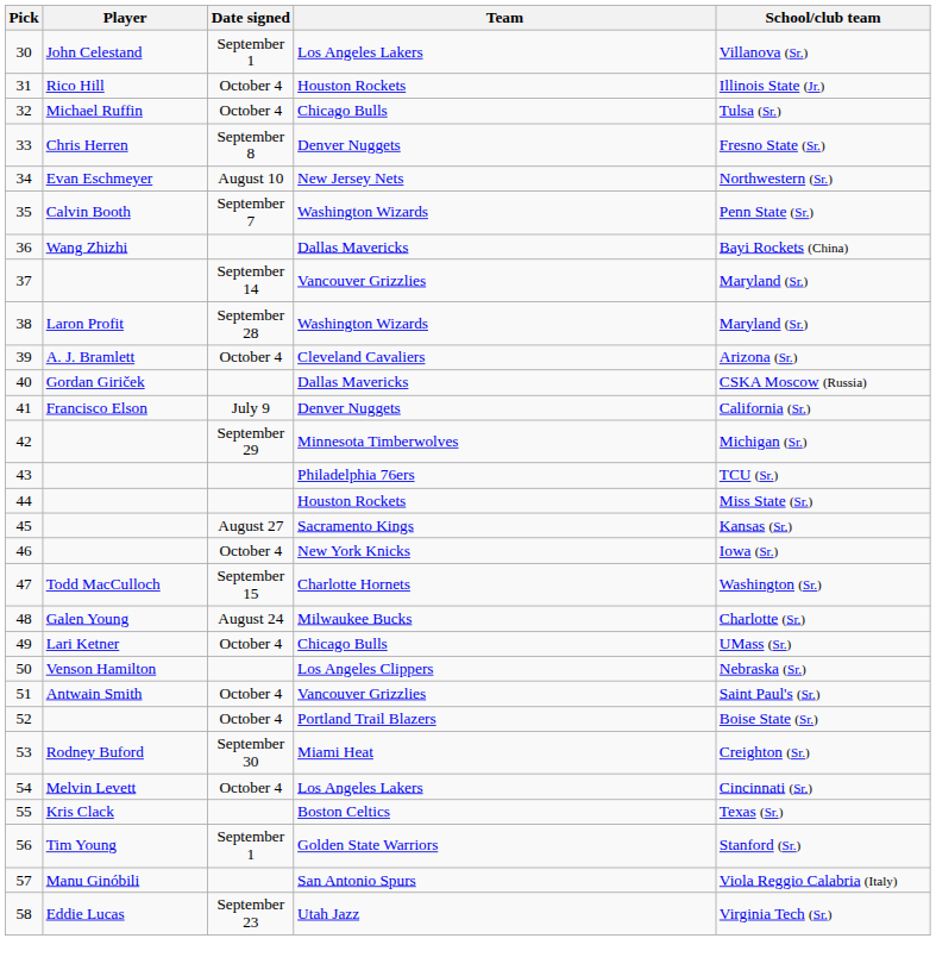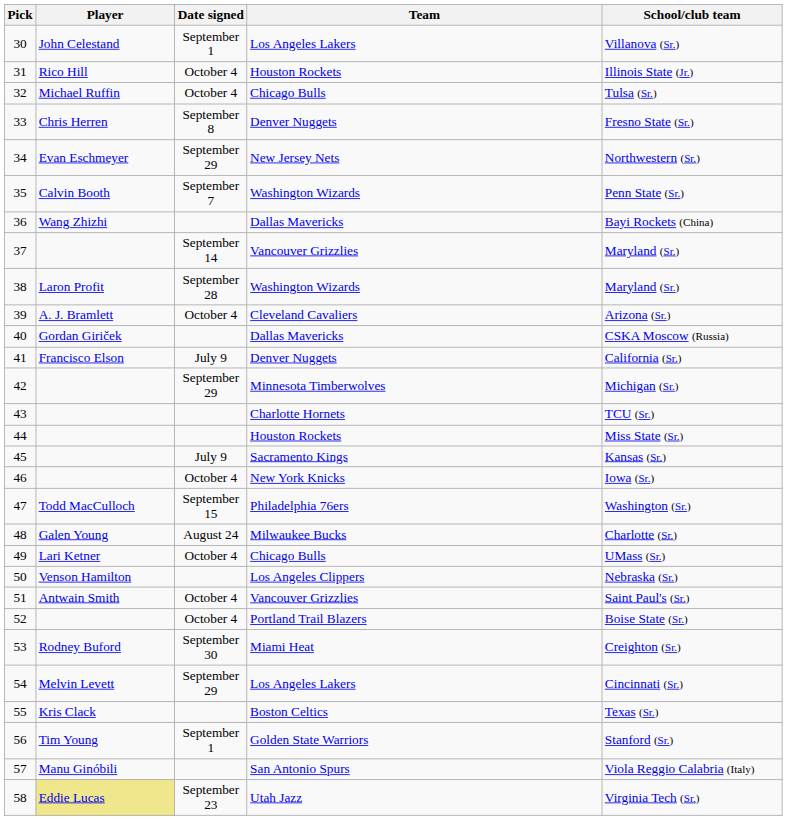34 | Date signed: August 10 -> September 29
43 | Team: Philadelphia 76ers -> Charlotte Hornets
45 | Date signed: August 27 -> July 9
47 | Team: Charlotte Hornets -> Philadelphia 76ers
54 | Date signed: October 4 -> September 29
58 | Player: no background -> khaki background
